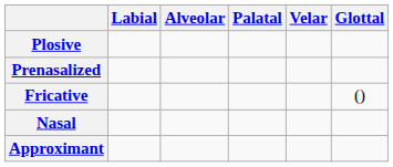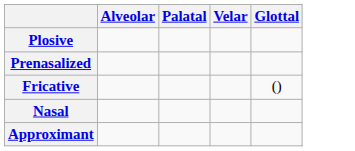- column: Labial
